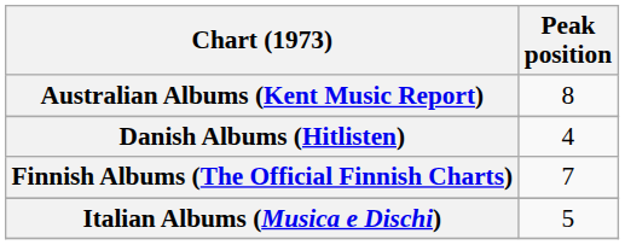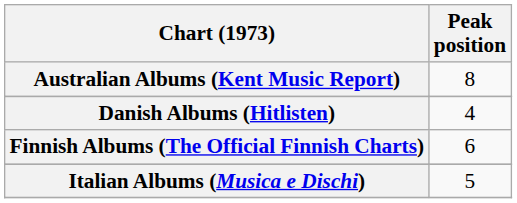Finnish Albums (The Official Finnish Charts) | Peak position: 7 -> 6
